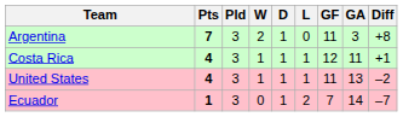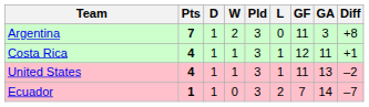columns swapped: Pld <-> D
